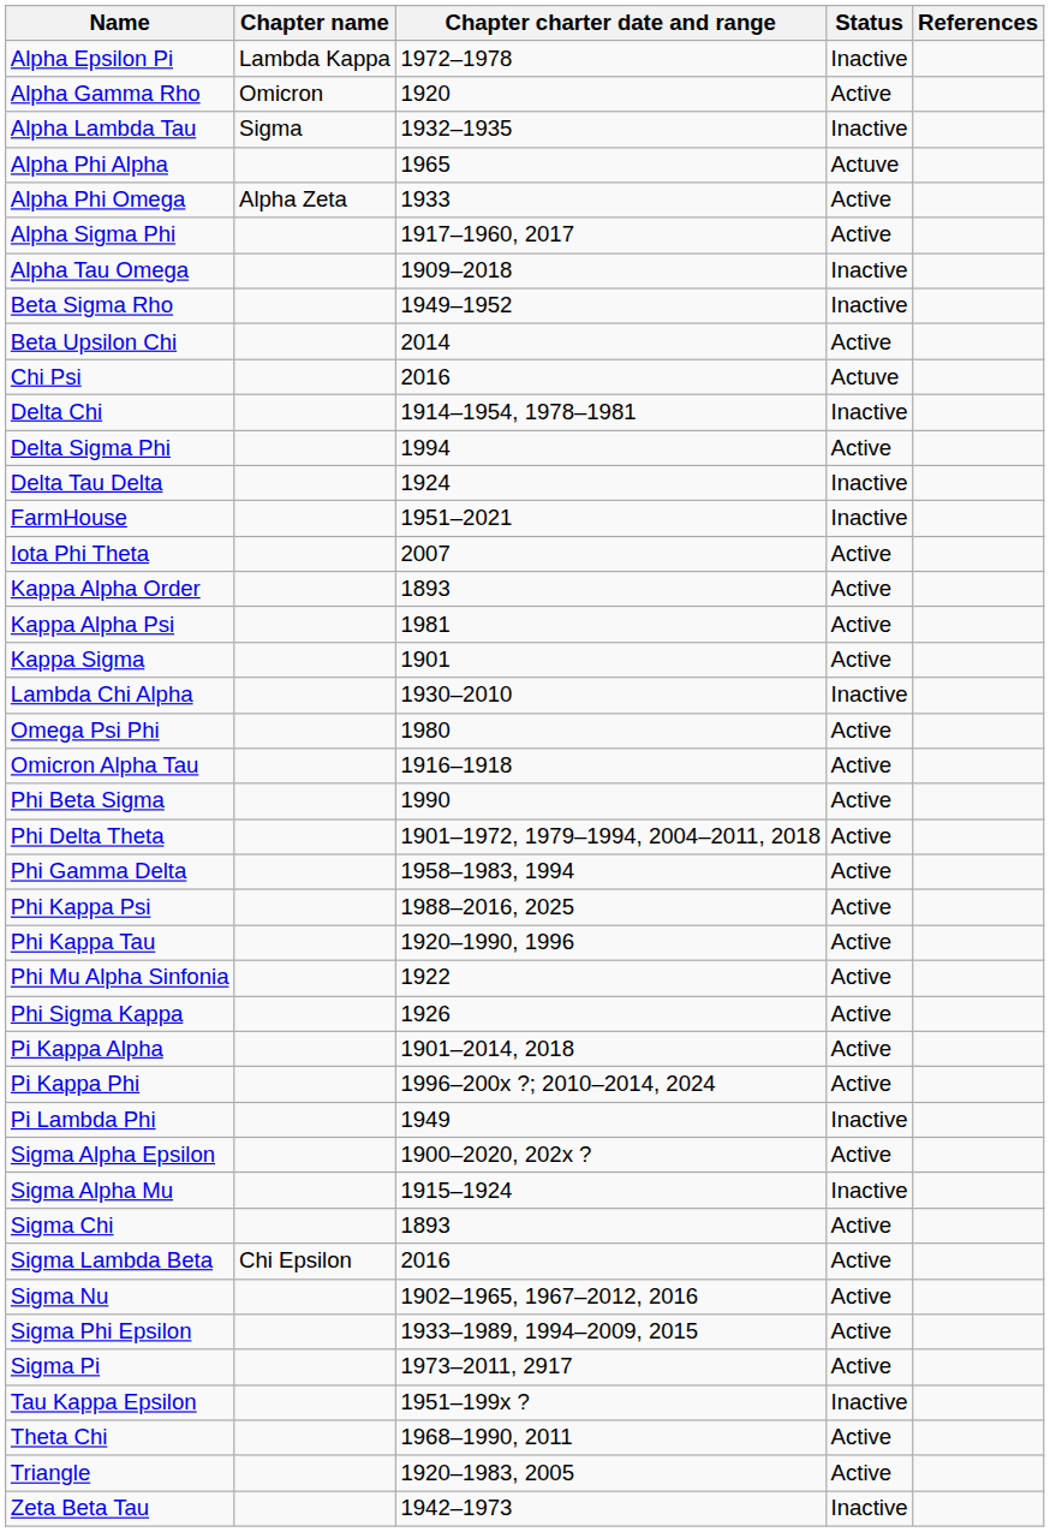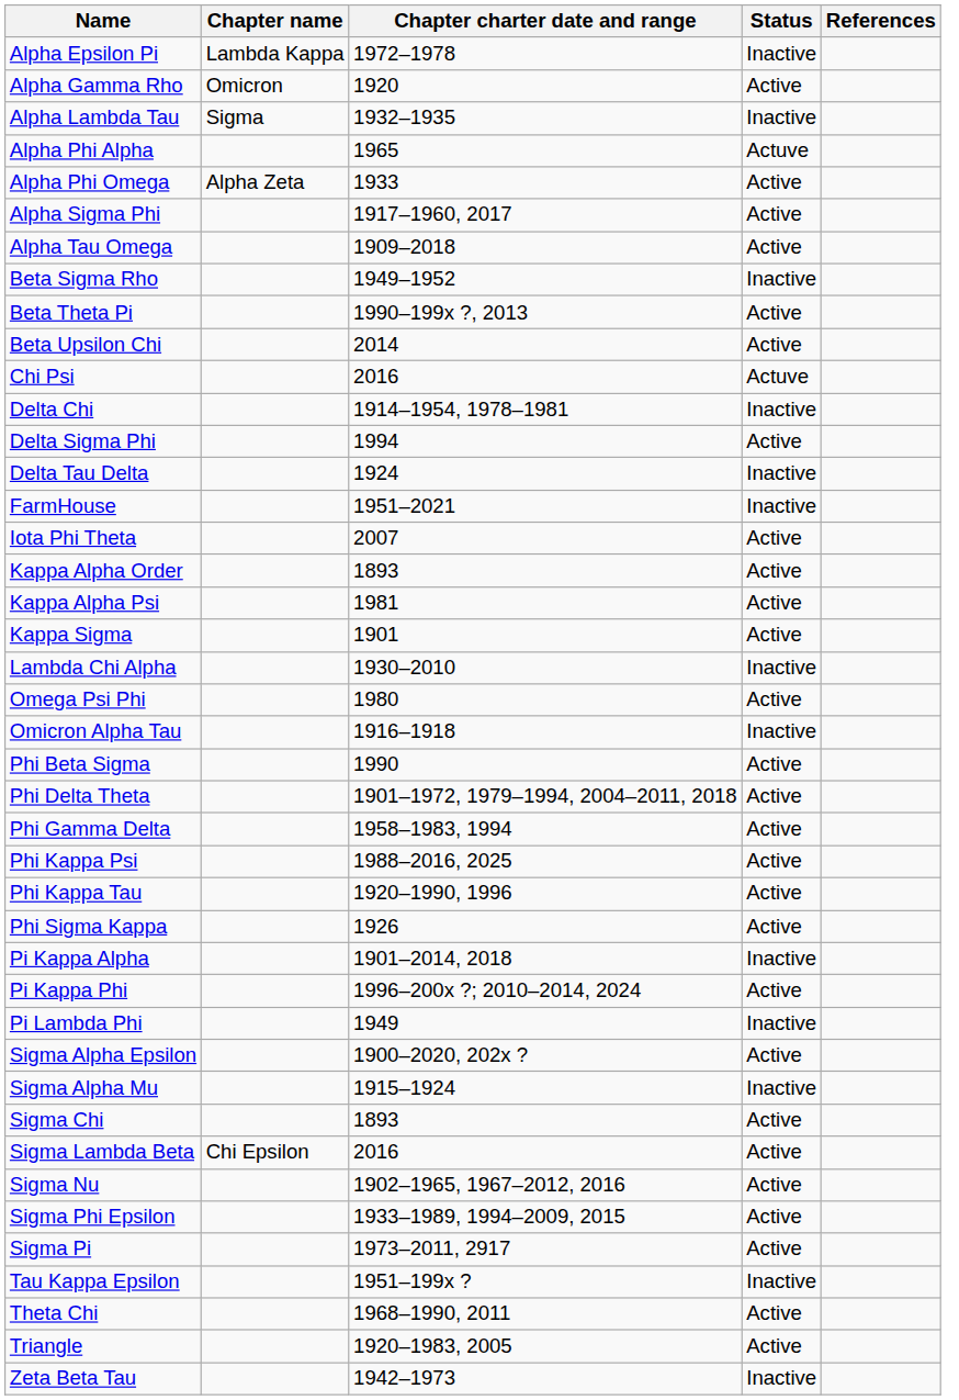Alpha Tau Omega | Status: Inactive -> Active
+ row: Beta Theta Pi | 1990–199x ?, 2013 | Active
Omicron Alpha Tau | Status: Active -> Inactive
- row: Phi Mu Alpha Sinfonia | 1922 | Active
Pi Kappa Alpha | Status: Active -> Inactive
